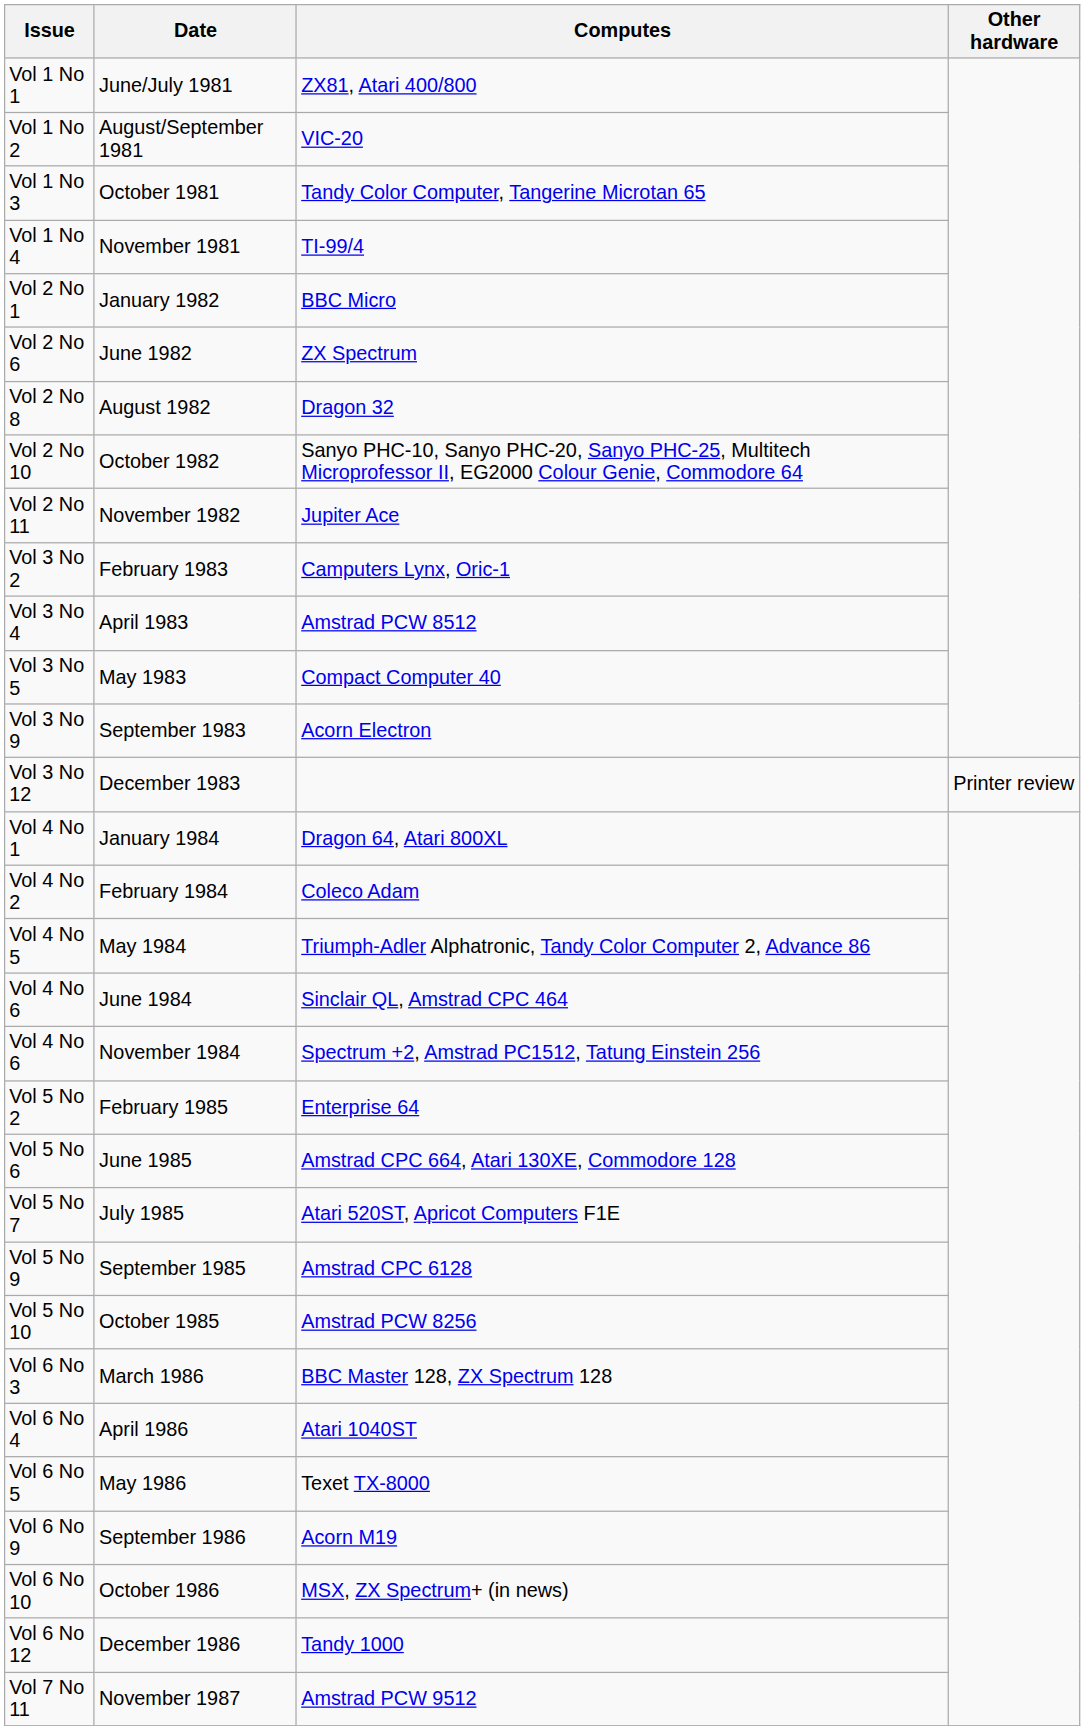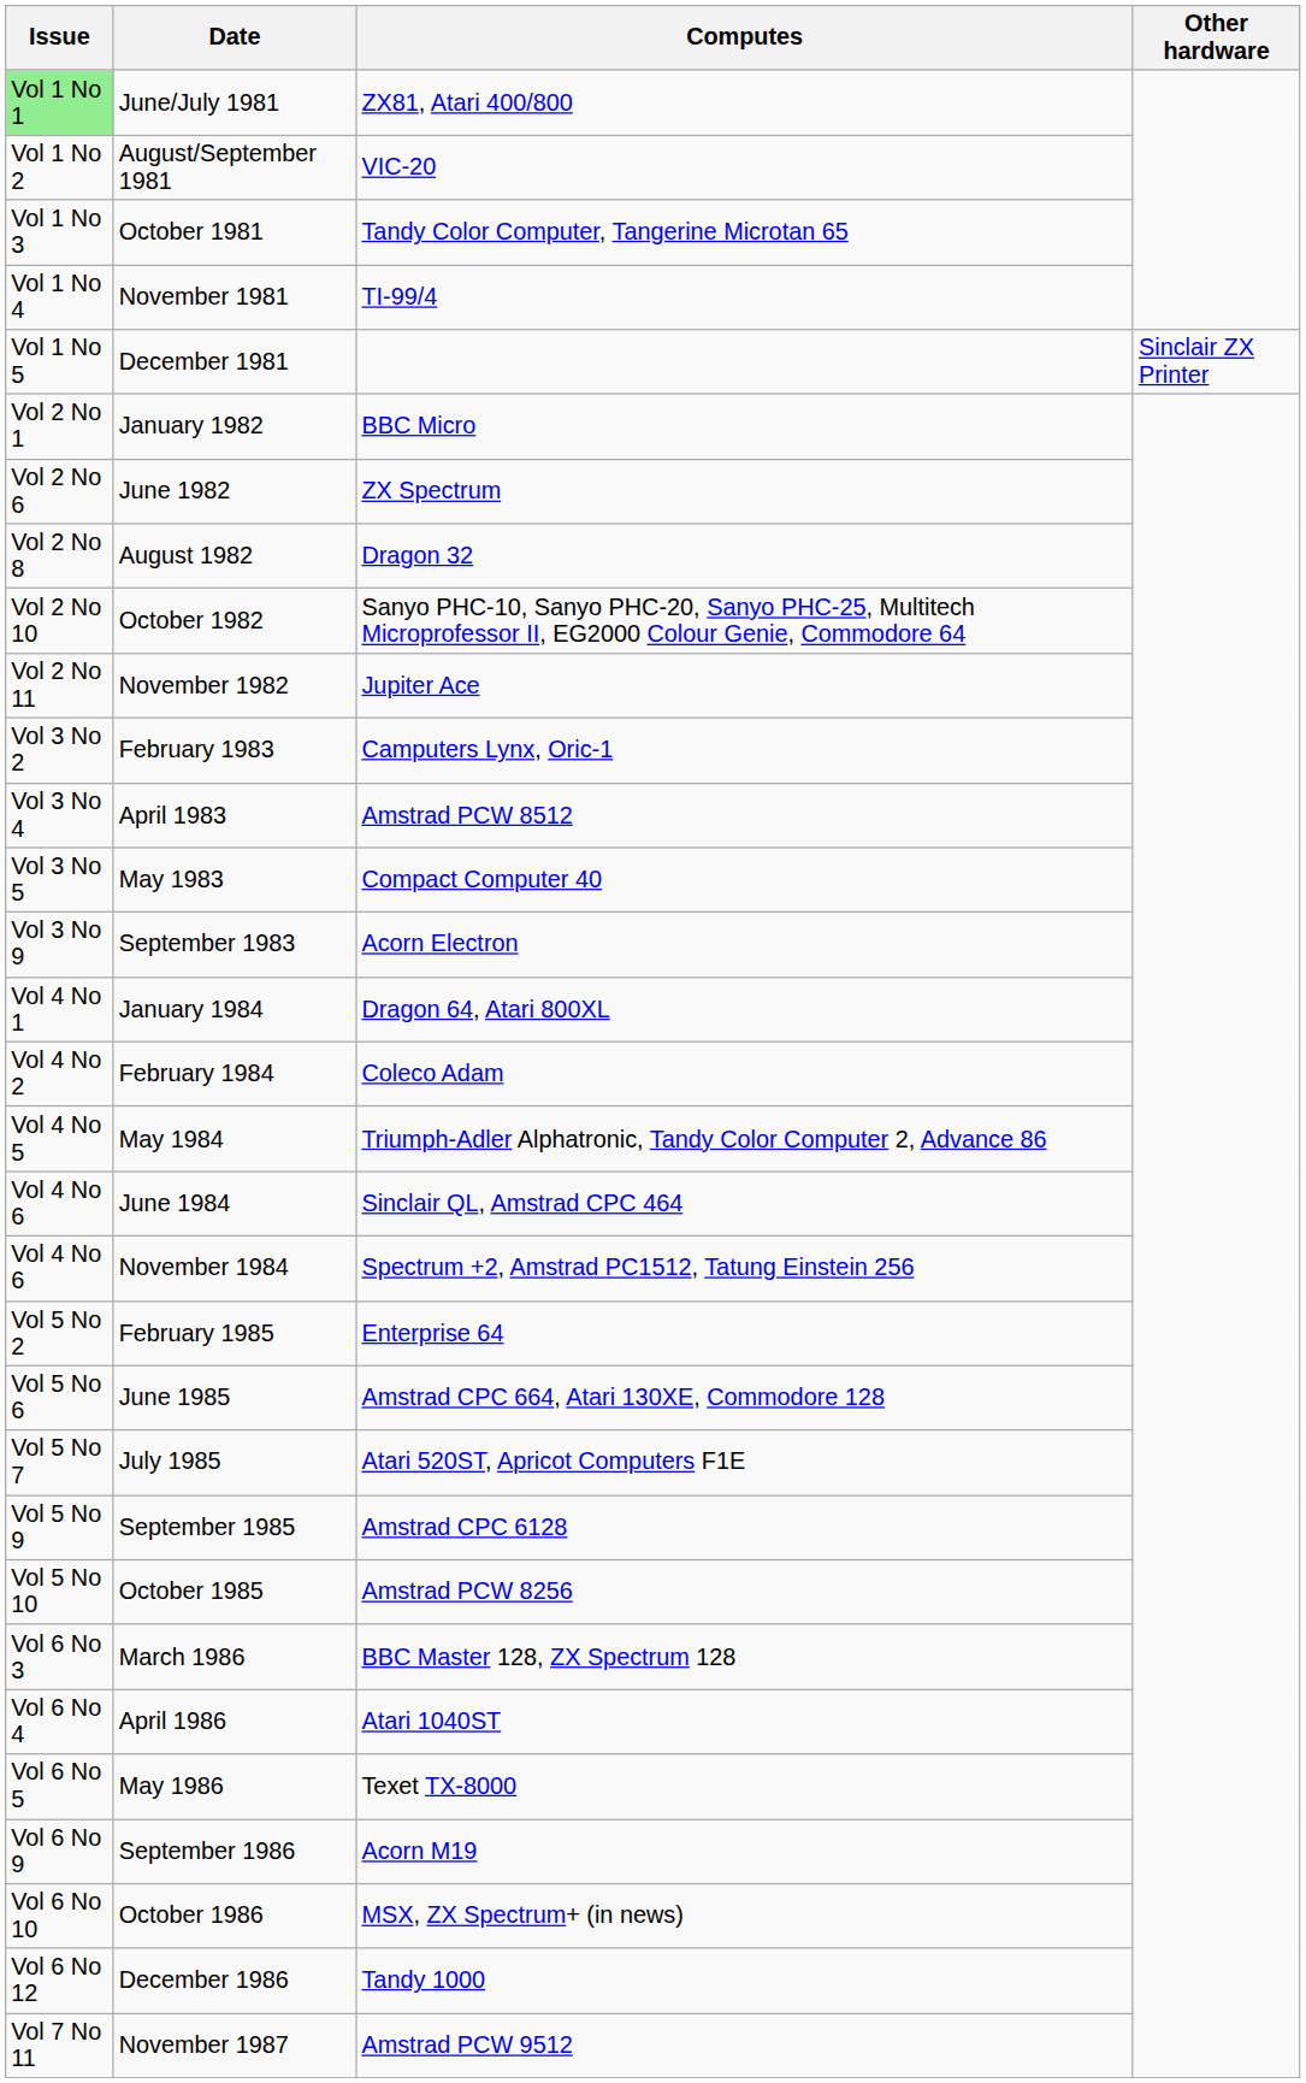June/July 1981 | Issue: no background -> lightgreen background
+ row: Vol 1 No 5 | December 1981 | Sinclair ZX Printer
- row: Vol 3 No 12 | December 1983 | Printer review
